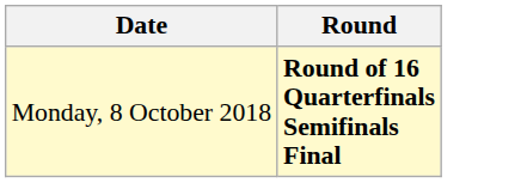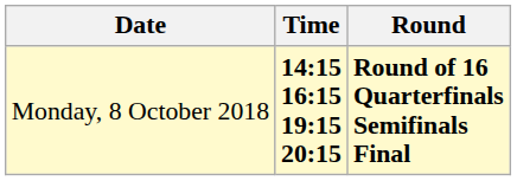+ column: Time | 14:15 16:15 19:15 20:15
